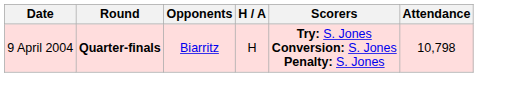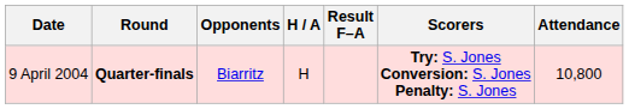+ column: Result F–A
9 April 2004 | Attendance: 10,798 -> 10,800
